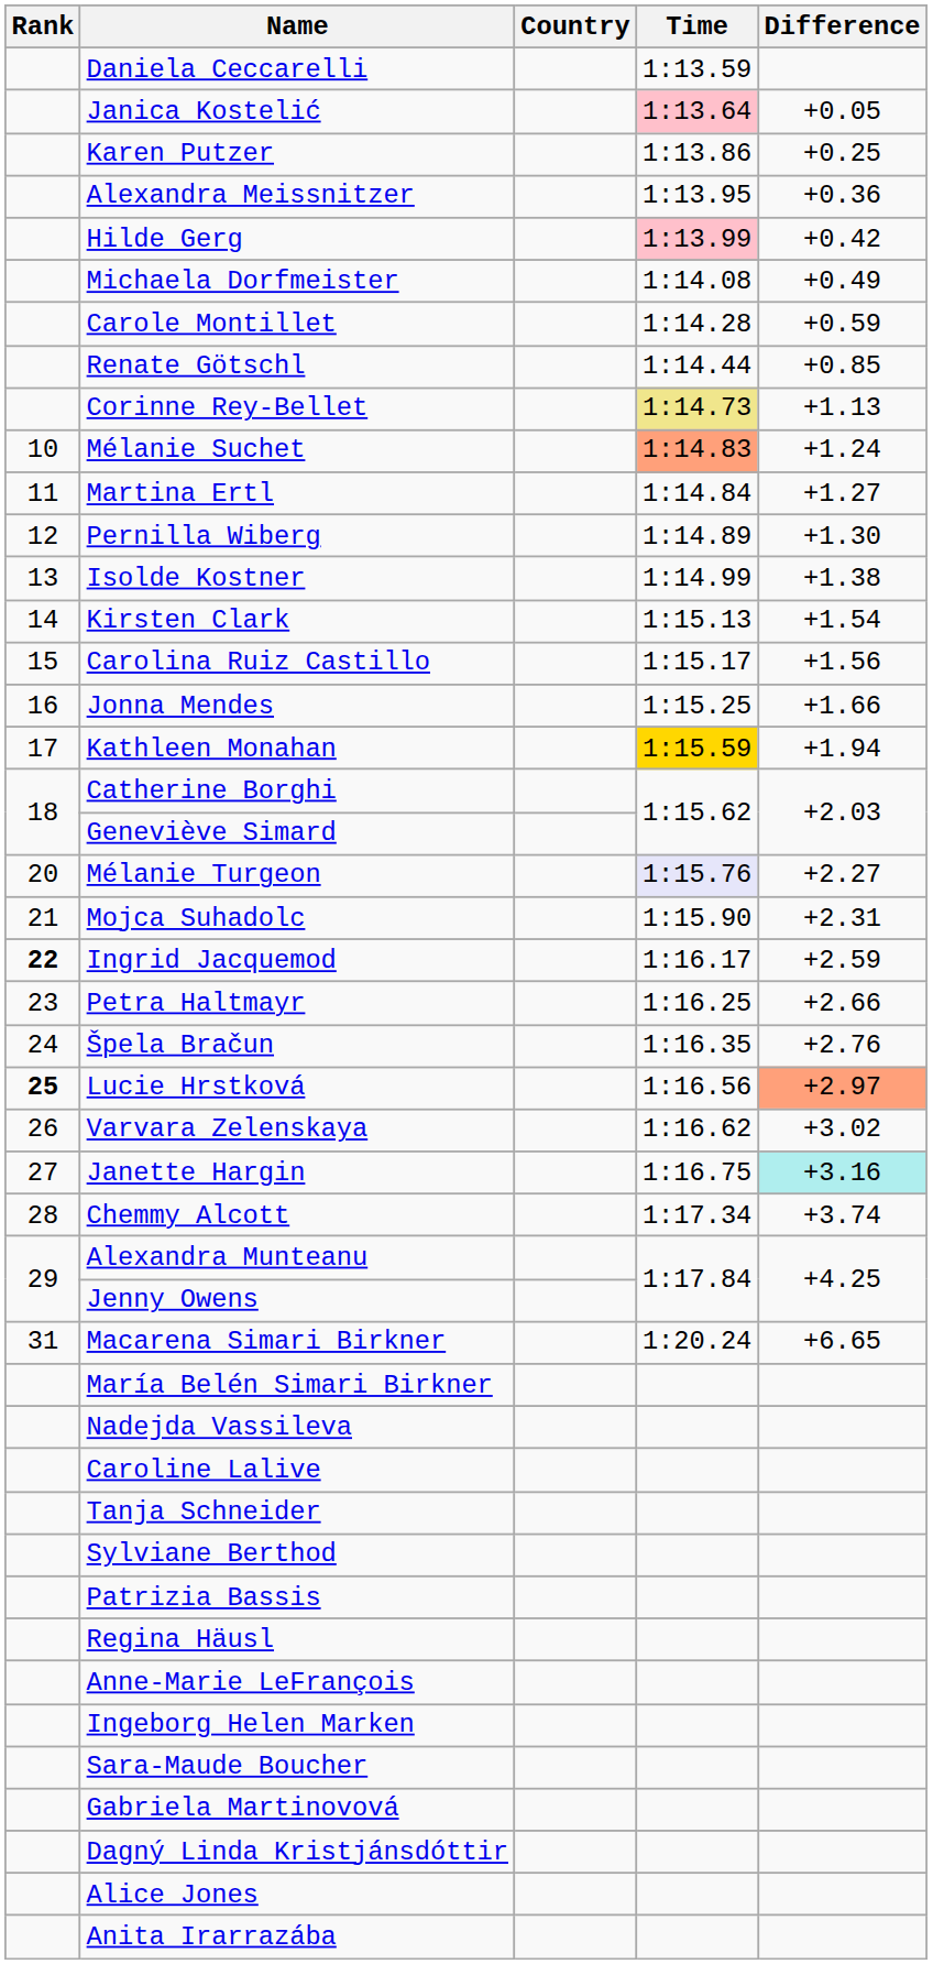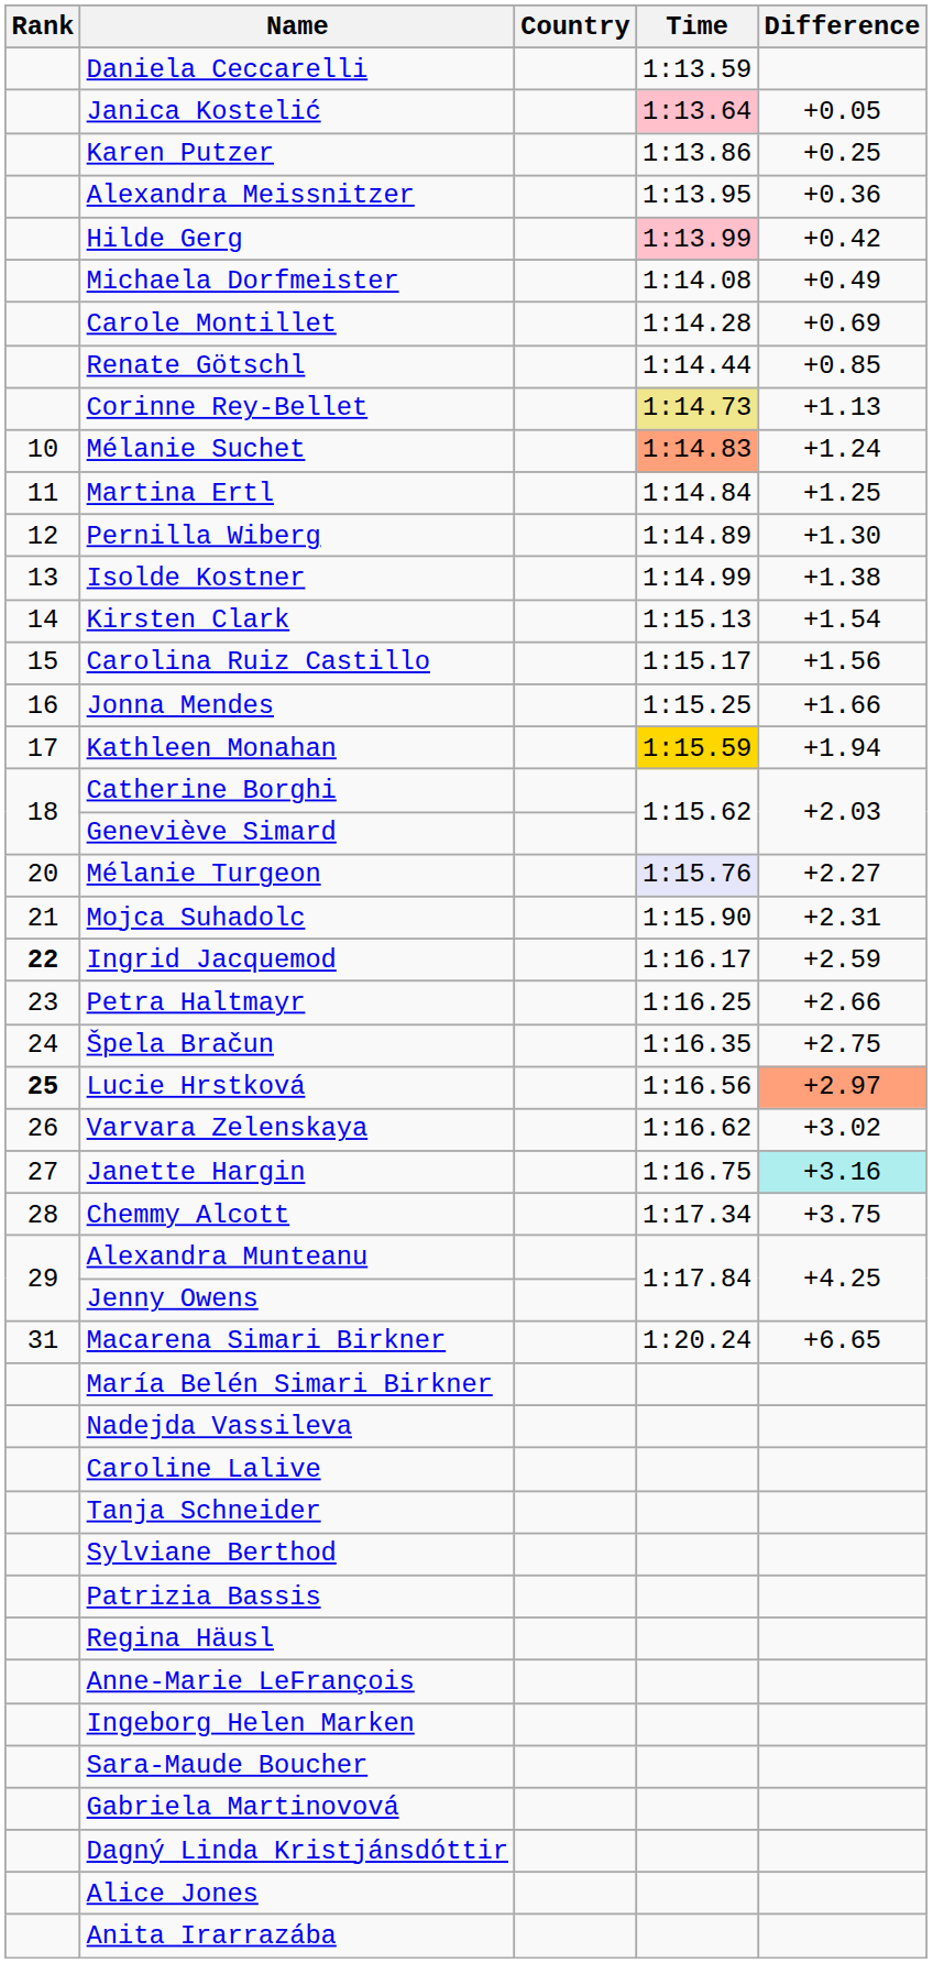Carole Montillet | Difference: +0.59 -> +0.69
Martina Ertl | Difference: +1.27 -> +1.25
Špela Bračun | Difference: +2.76 -> +2.75
Chemmy Alcott | Difference: +3.74 -> +3.75
